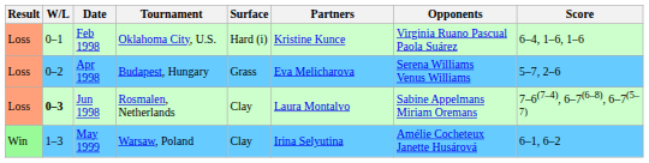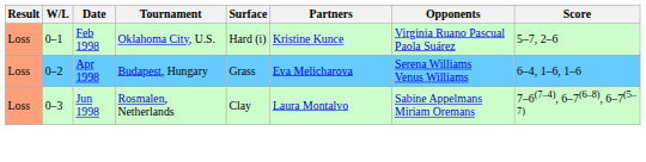Feb 1998 | Score: 6–4, 1–6, 1–6 -> 5–7, 2–6
Apr 1998 | Score: 5–7, 2–6 -> 6–4, 1–6, 1–6
Jun 1998 | W/L: bold -> normal
- row: Win | 1–3 | May 1999 | Warsaw, Poland | Clay | Irina Selyutina | Amélie Cocheteux Janette Husárová | 6–1, 6–2
